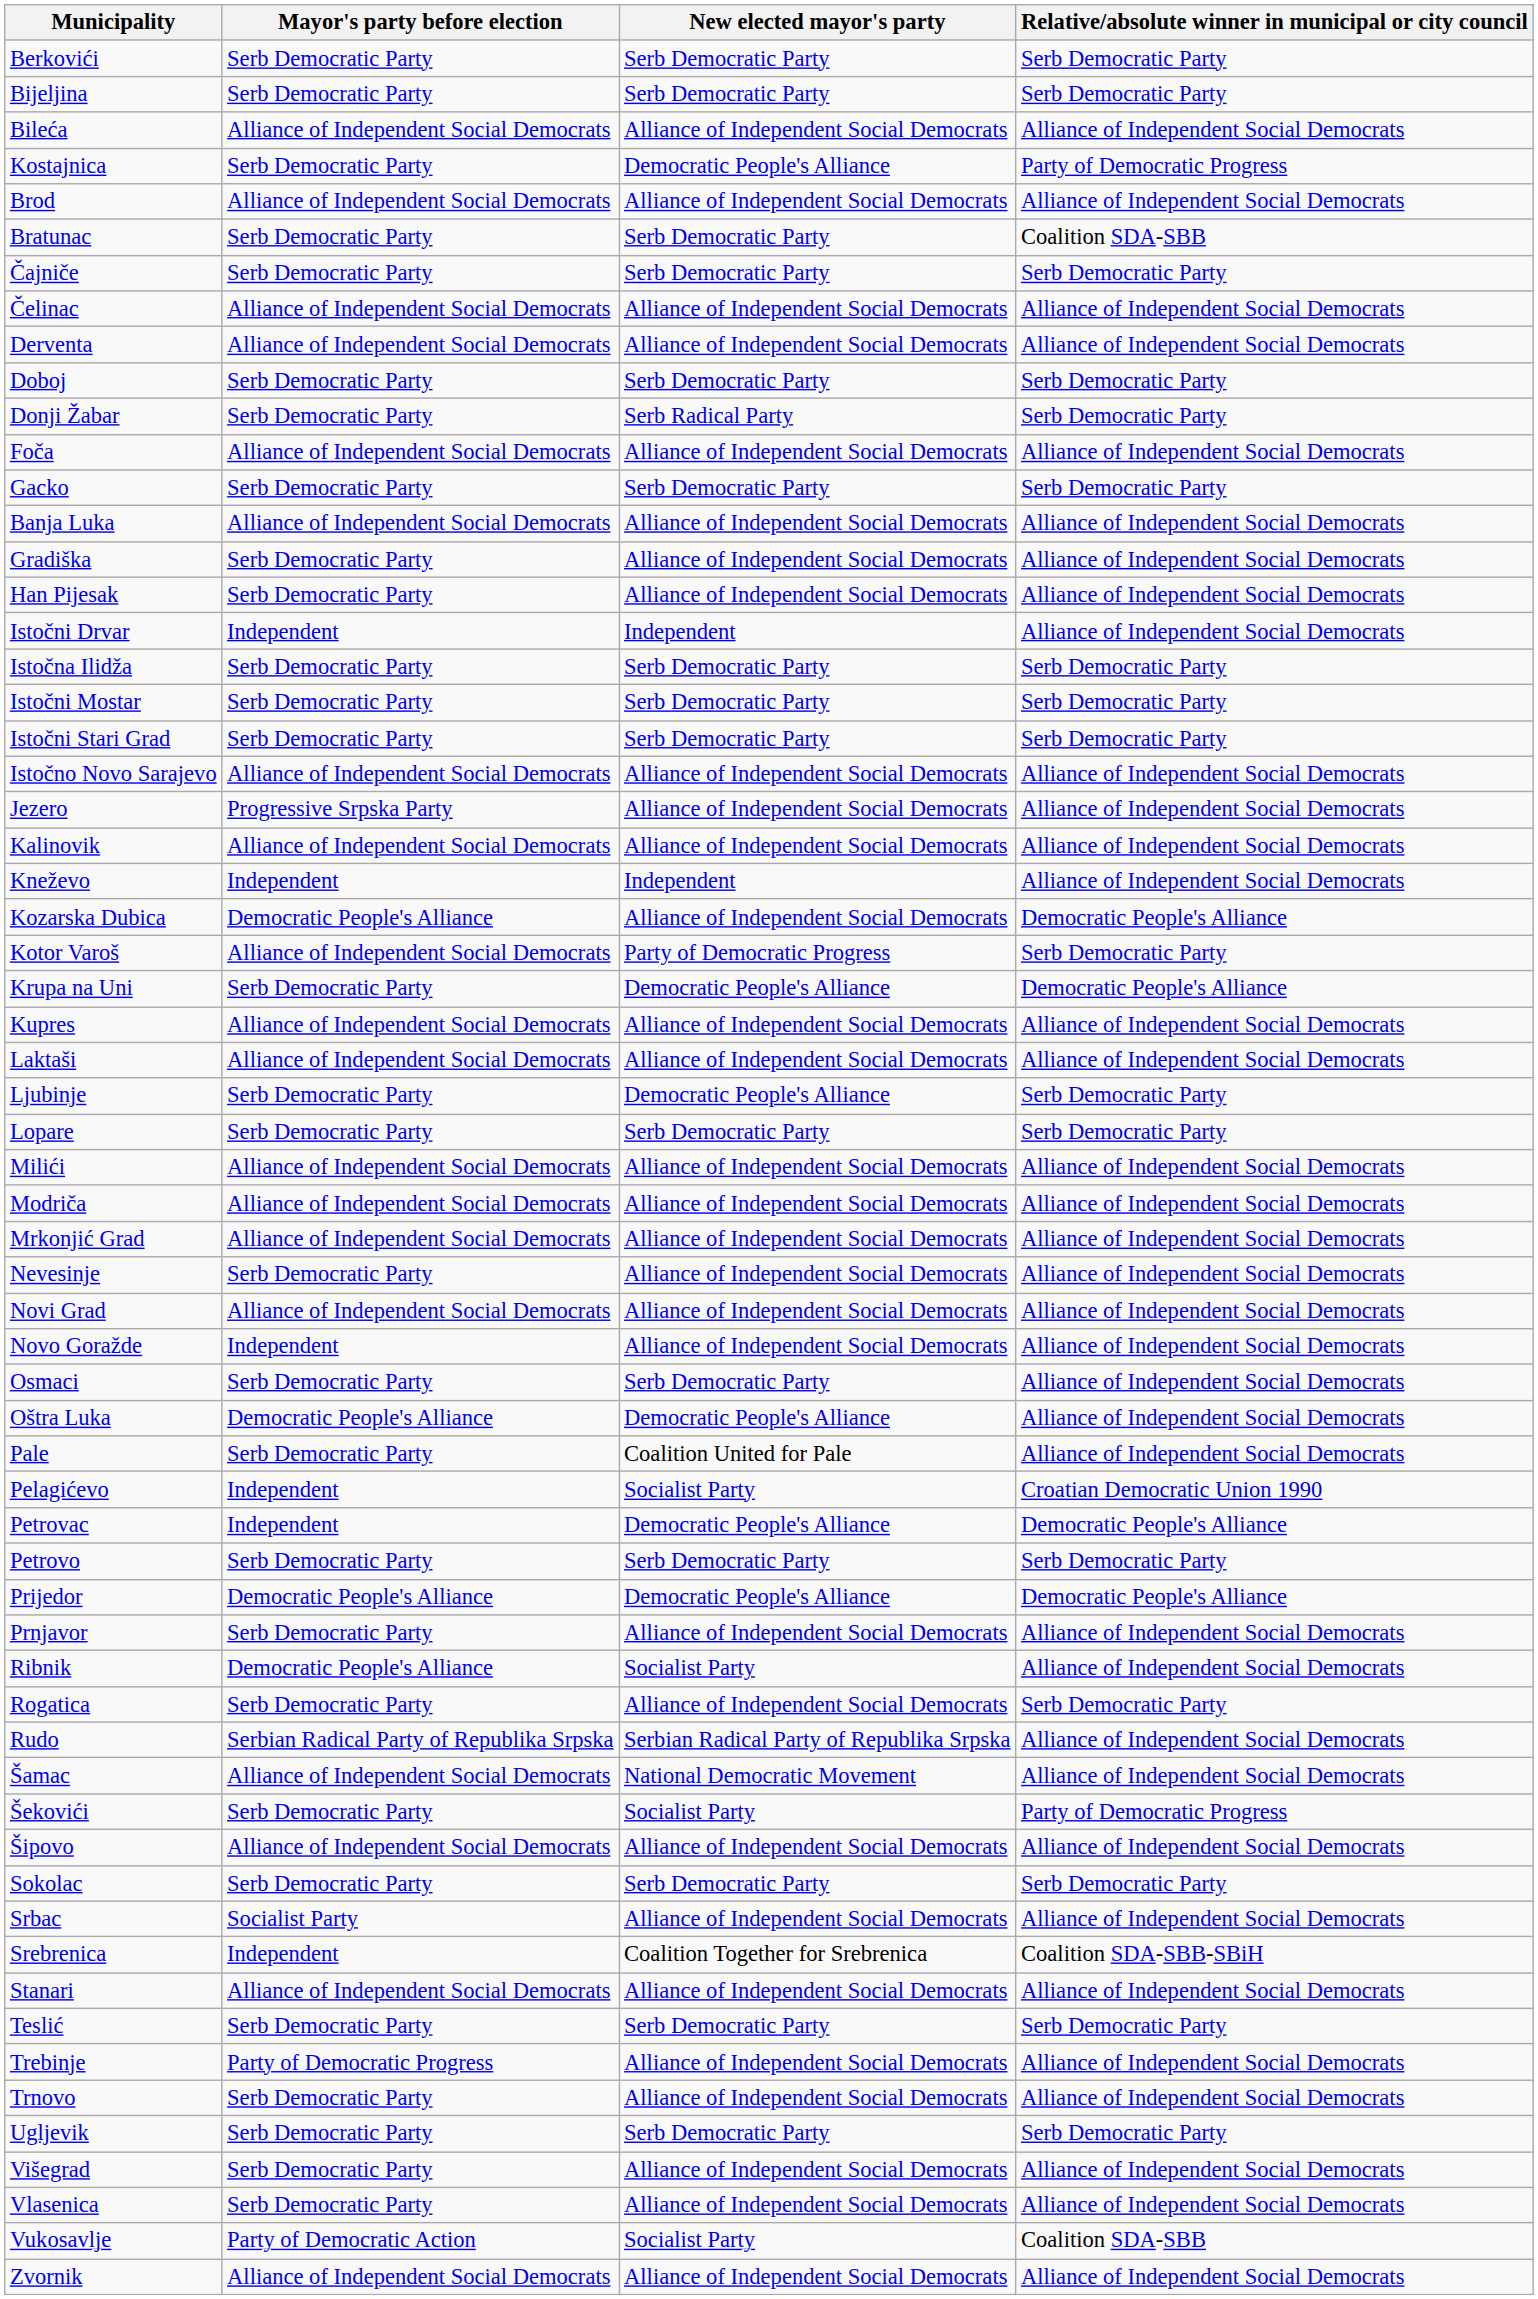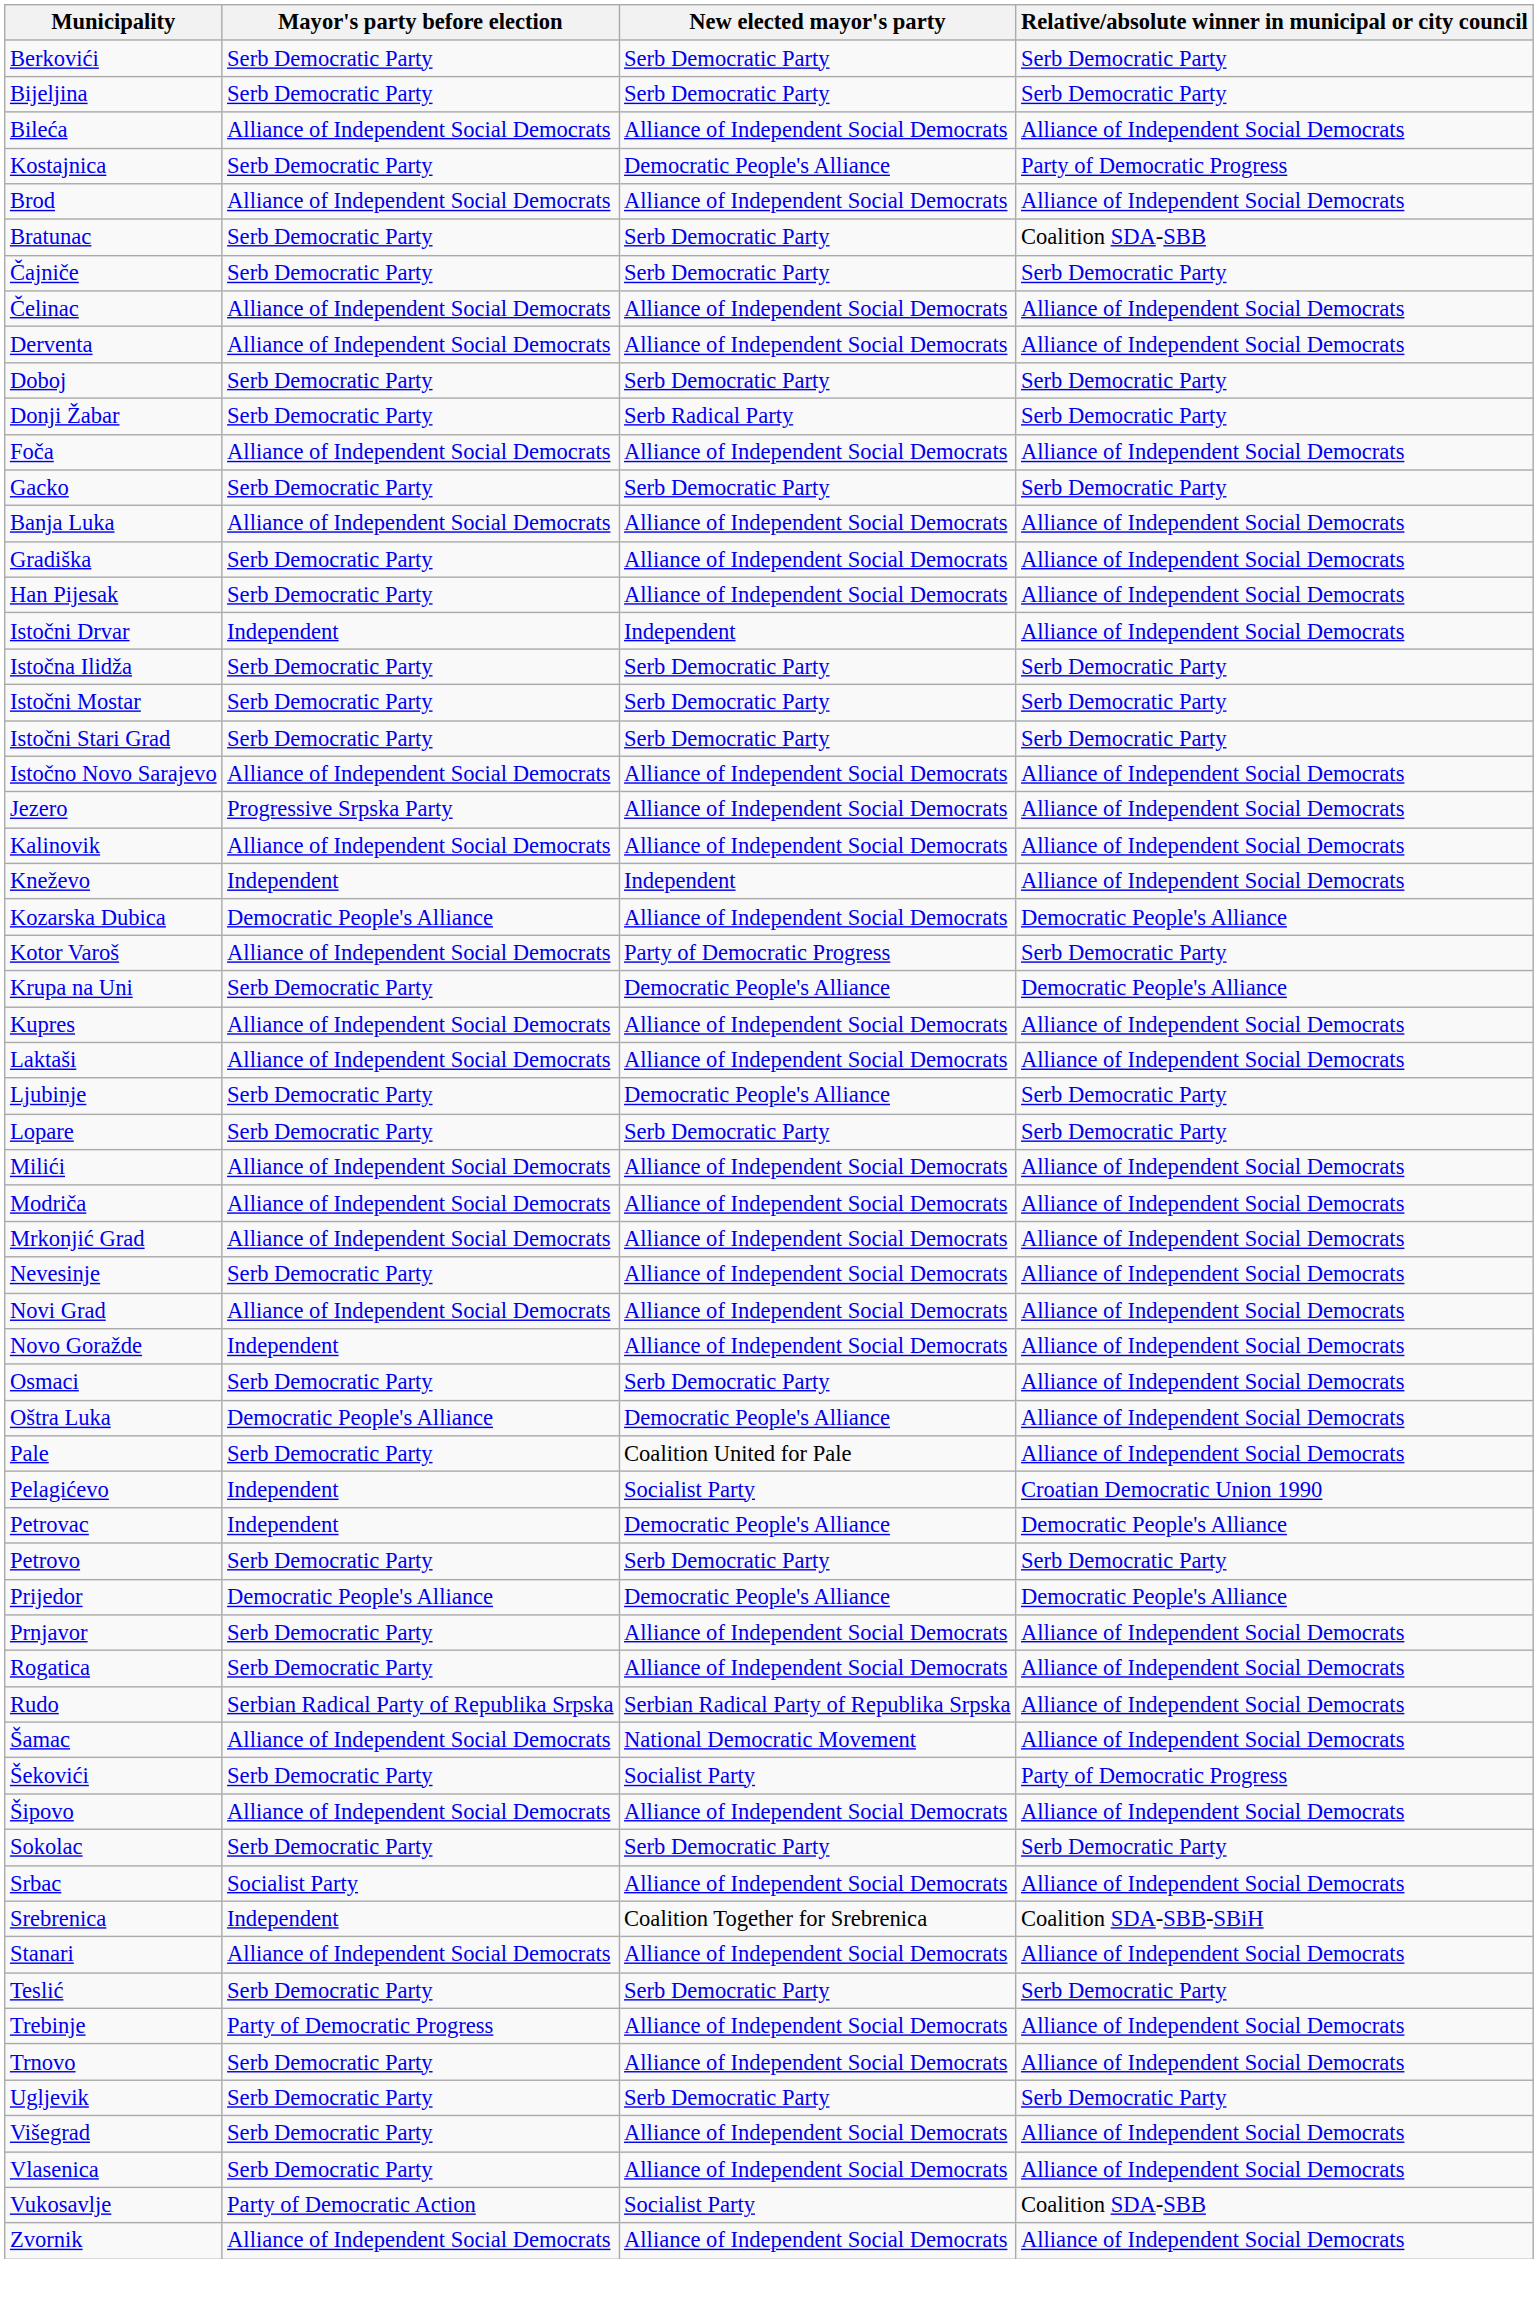- row: Ribnik | Democratic People's Alliance | Socialist Party | Alliance of Independent Social Democrats
Rogatica | Relative/absolute winner in municipal or city council: Serb Democratic Party -> Alliance of Independent Social Democrats
